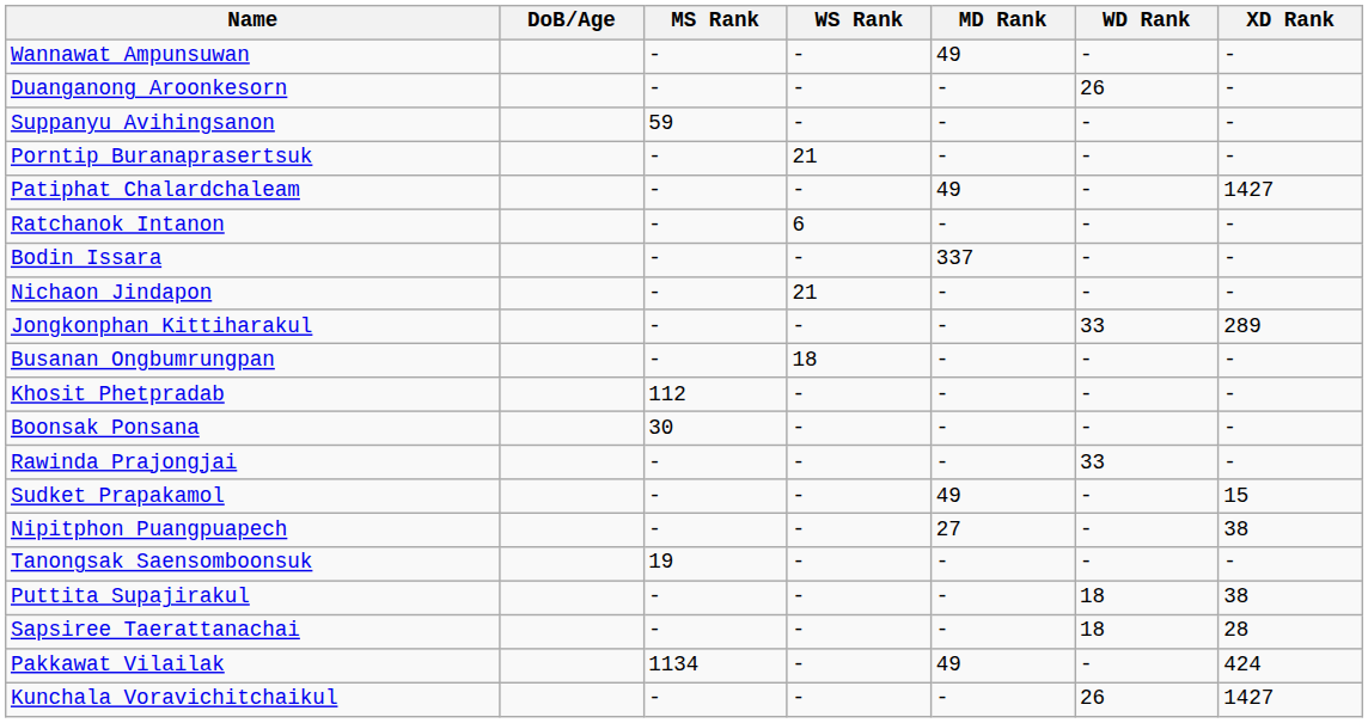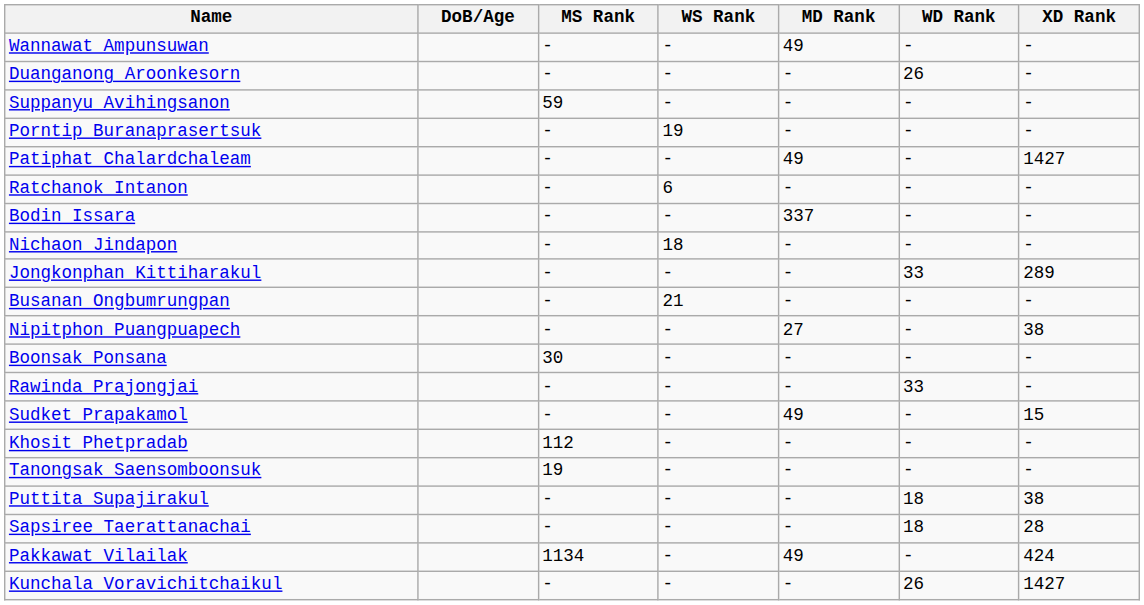Porntip Buranaprasertsuk | WS Rank: 21 -> 19
Nichaon Jindapon | WS Rank: 21 -> 18
Busanan Ongbumrungpan | WS Rank: 18 -> 21
rows swapped: Khosit Phetpradab <-> Nipitphon Puangpuapech
